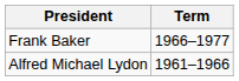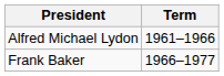rows swapped: Alfred Michael Lydon <-> Frank Baker
